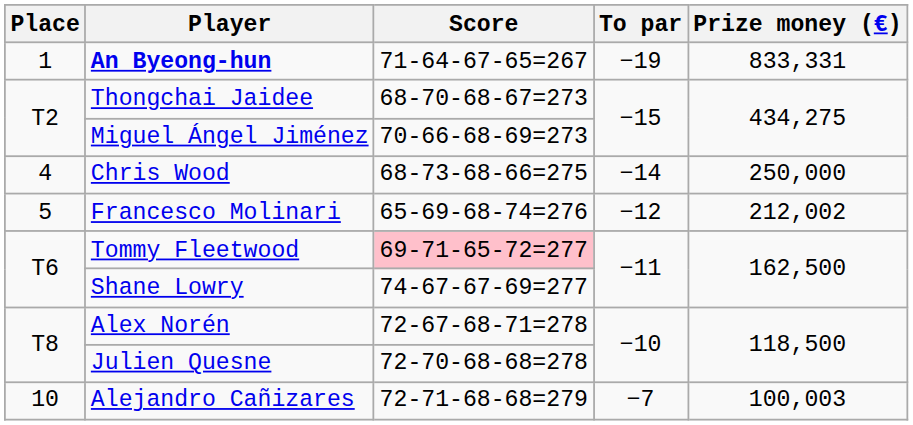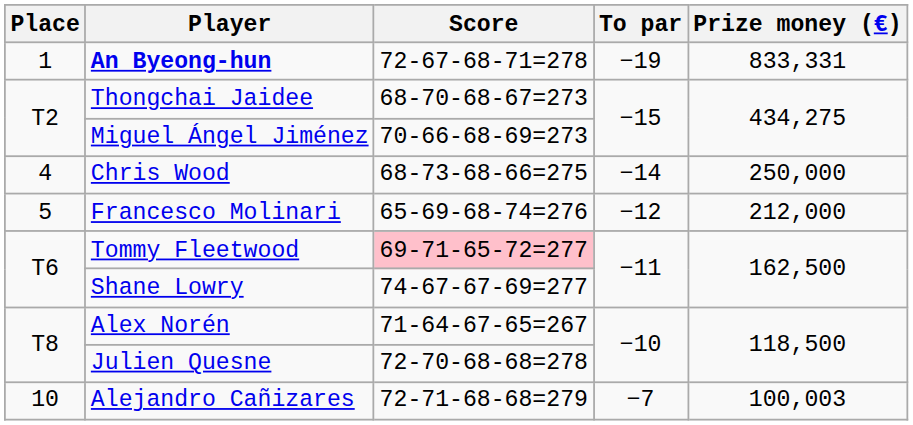An Byeong-hun | Score: 71-64-67-65=267 -> 72-67-68-71=278
Francesco Molinari | Prize money (€): 212,002 -> 212,000
Alex Norén | Score: 72-67-68-71=278 -> 71-64-67-65=267
